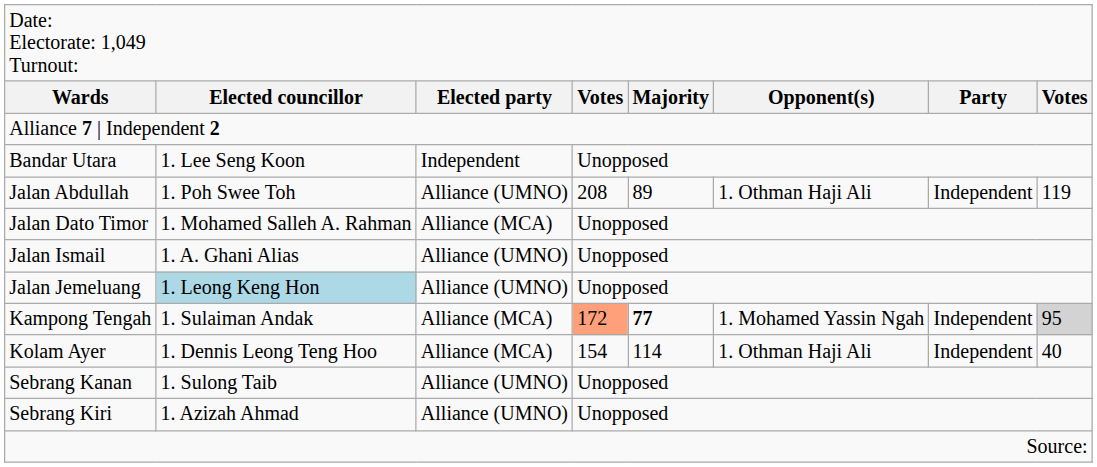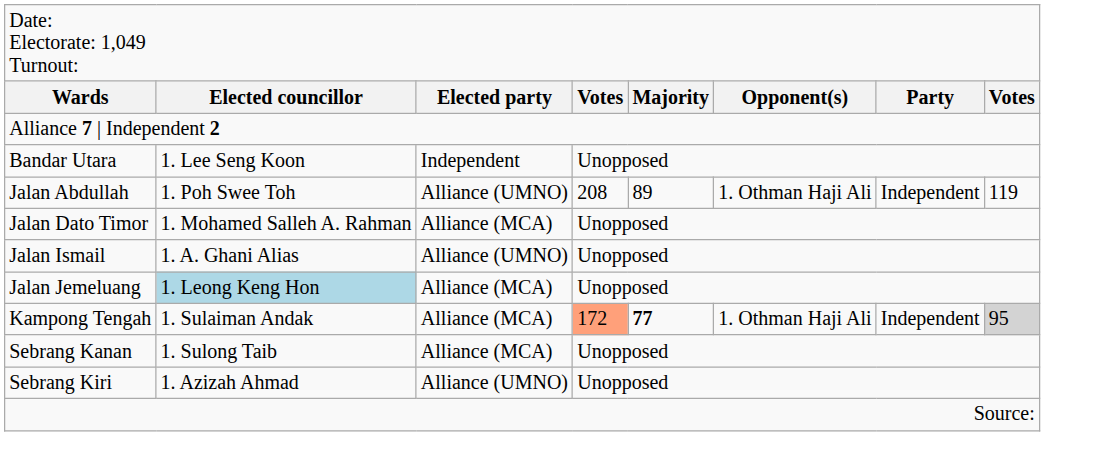Jalan Jemeluang | column 3: Alliance (UMNO) -> Alliance (MCA)
Kampong Tengah | column 6: 1. Mohamed Yassin Ngah -> 1. Othman Haji Ali
- row: Kolam Ayer | 1. Dennis Leong Teng Hoo | Alliance (MCA) | 154 | 114 | 1. Othman Haji Ali | Independent | 40
Sebrang Kanan | column 3: Alliance (UMNO) -> Alliance (MCA)
